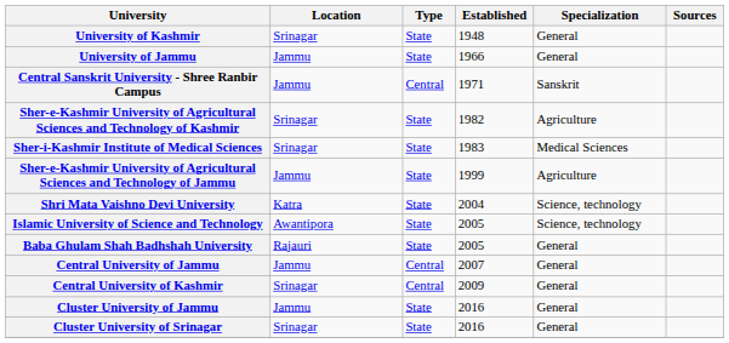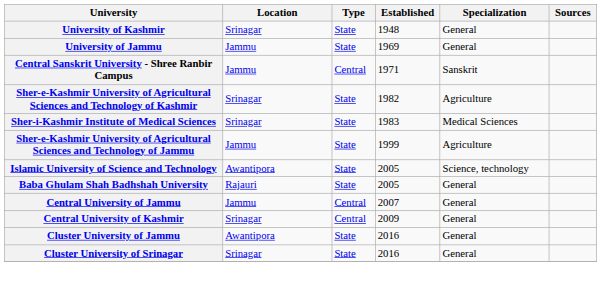University of Jammu | Established: 1966 -> 1969
- row: Shri Mata Vaishno Devi University | Katra | State | 2004 | Science, technology
Cluster University of Jammu | Location: Jammu -> Awantipora
